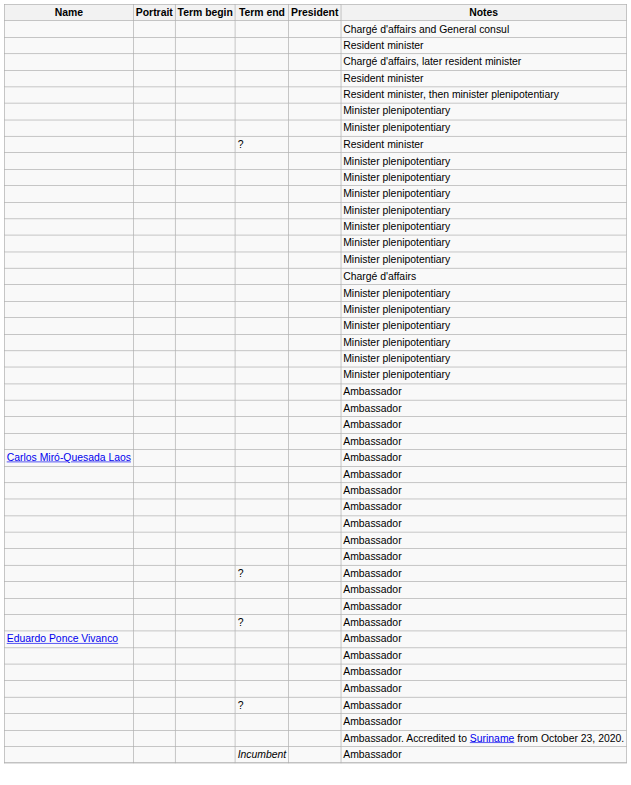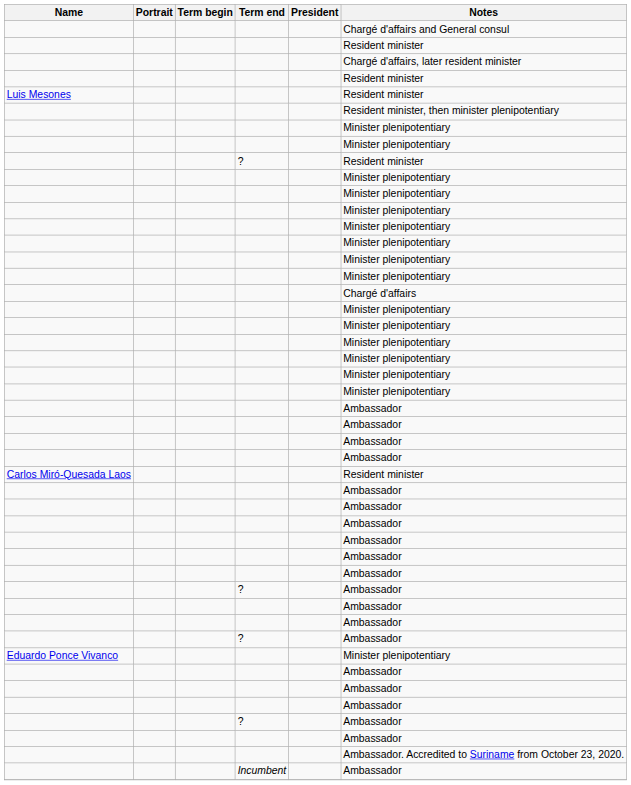+ row: Luis Mesones | Resident minister
Carlos Miró-Quesada Laos | Notes: Ambassador -> Resident minister
Eduardo Ponce Vivanco | Notes: Ambassador -> Minister plenipotentiary
